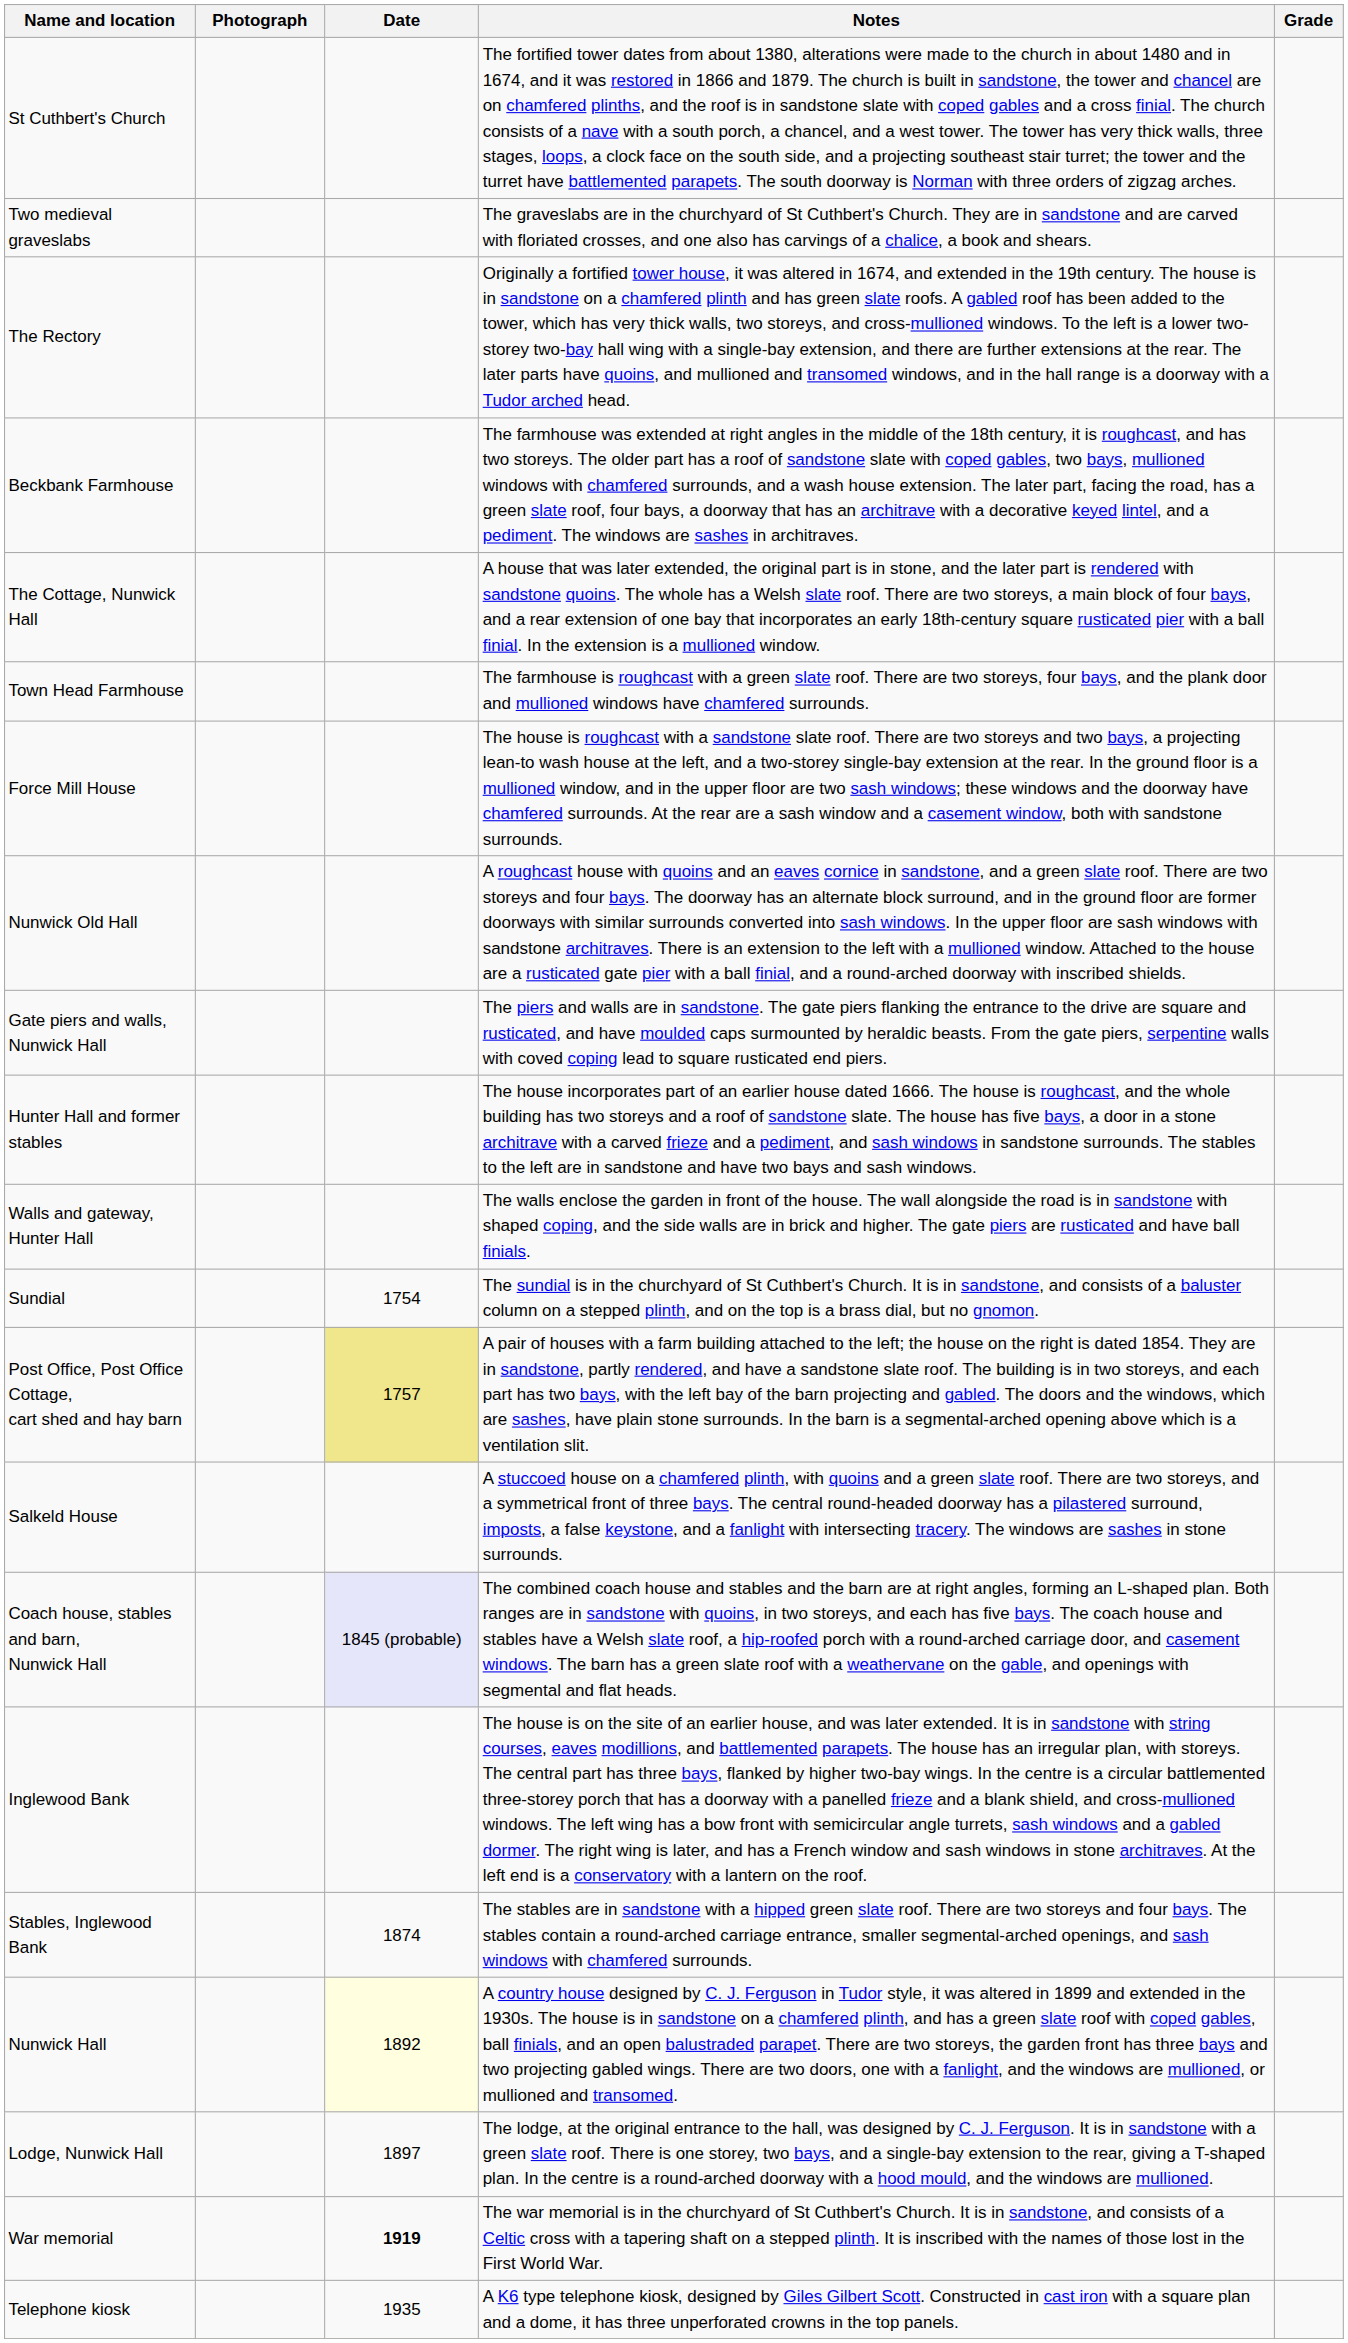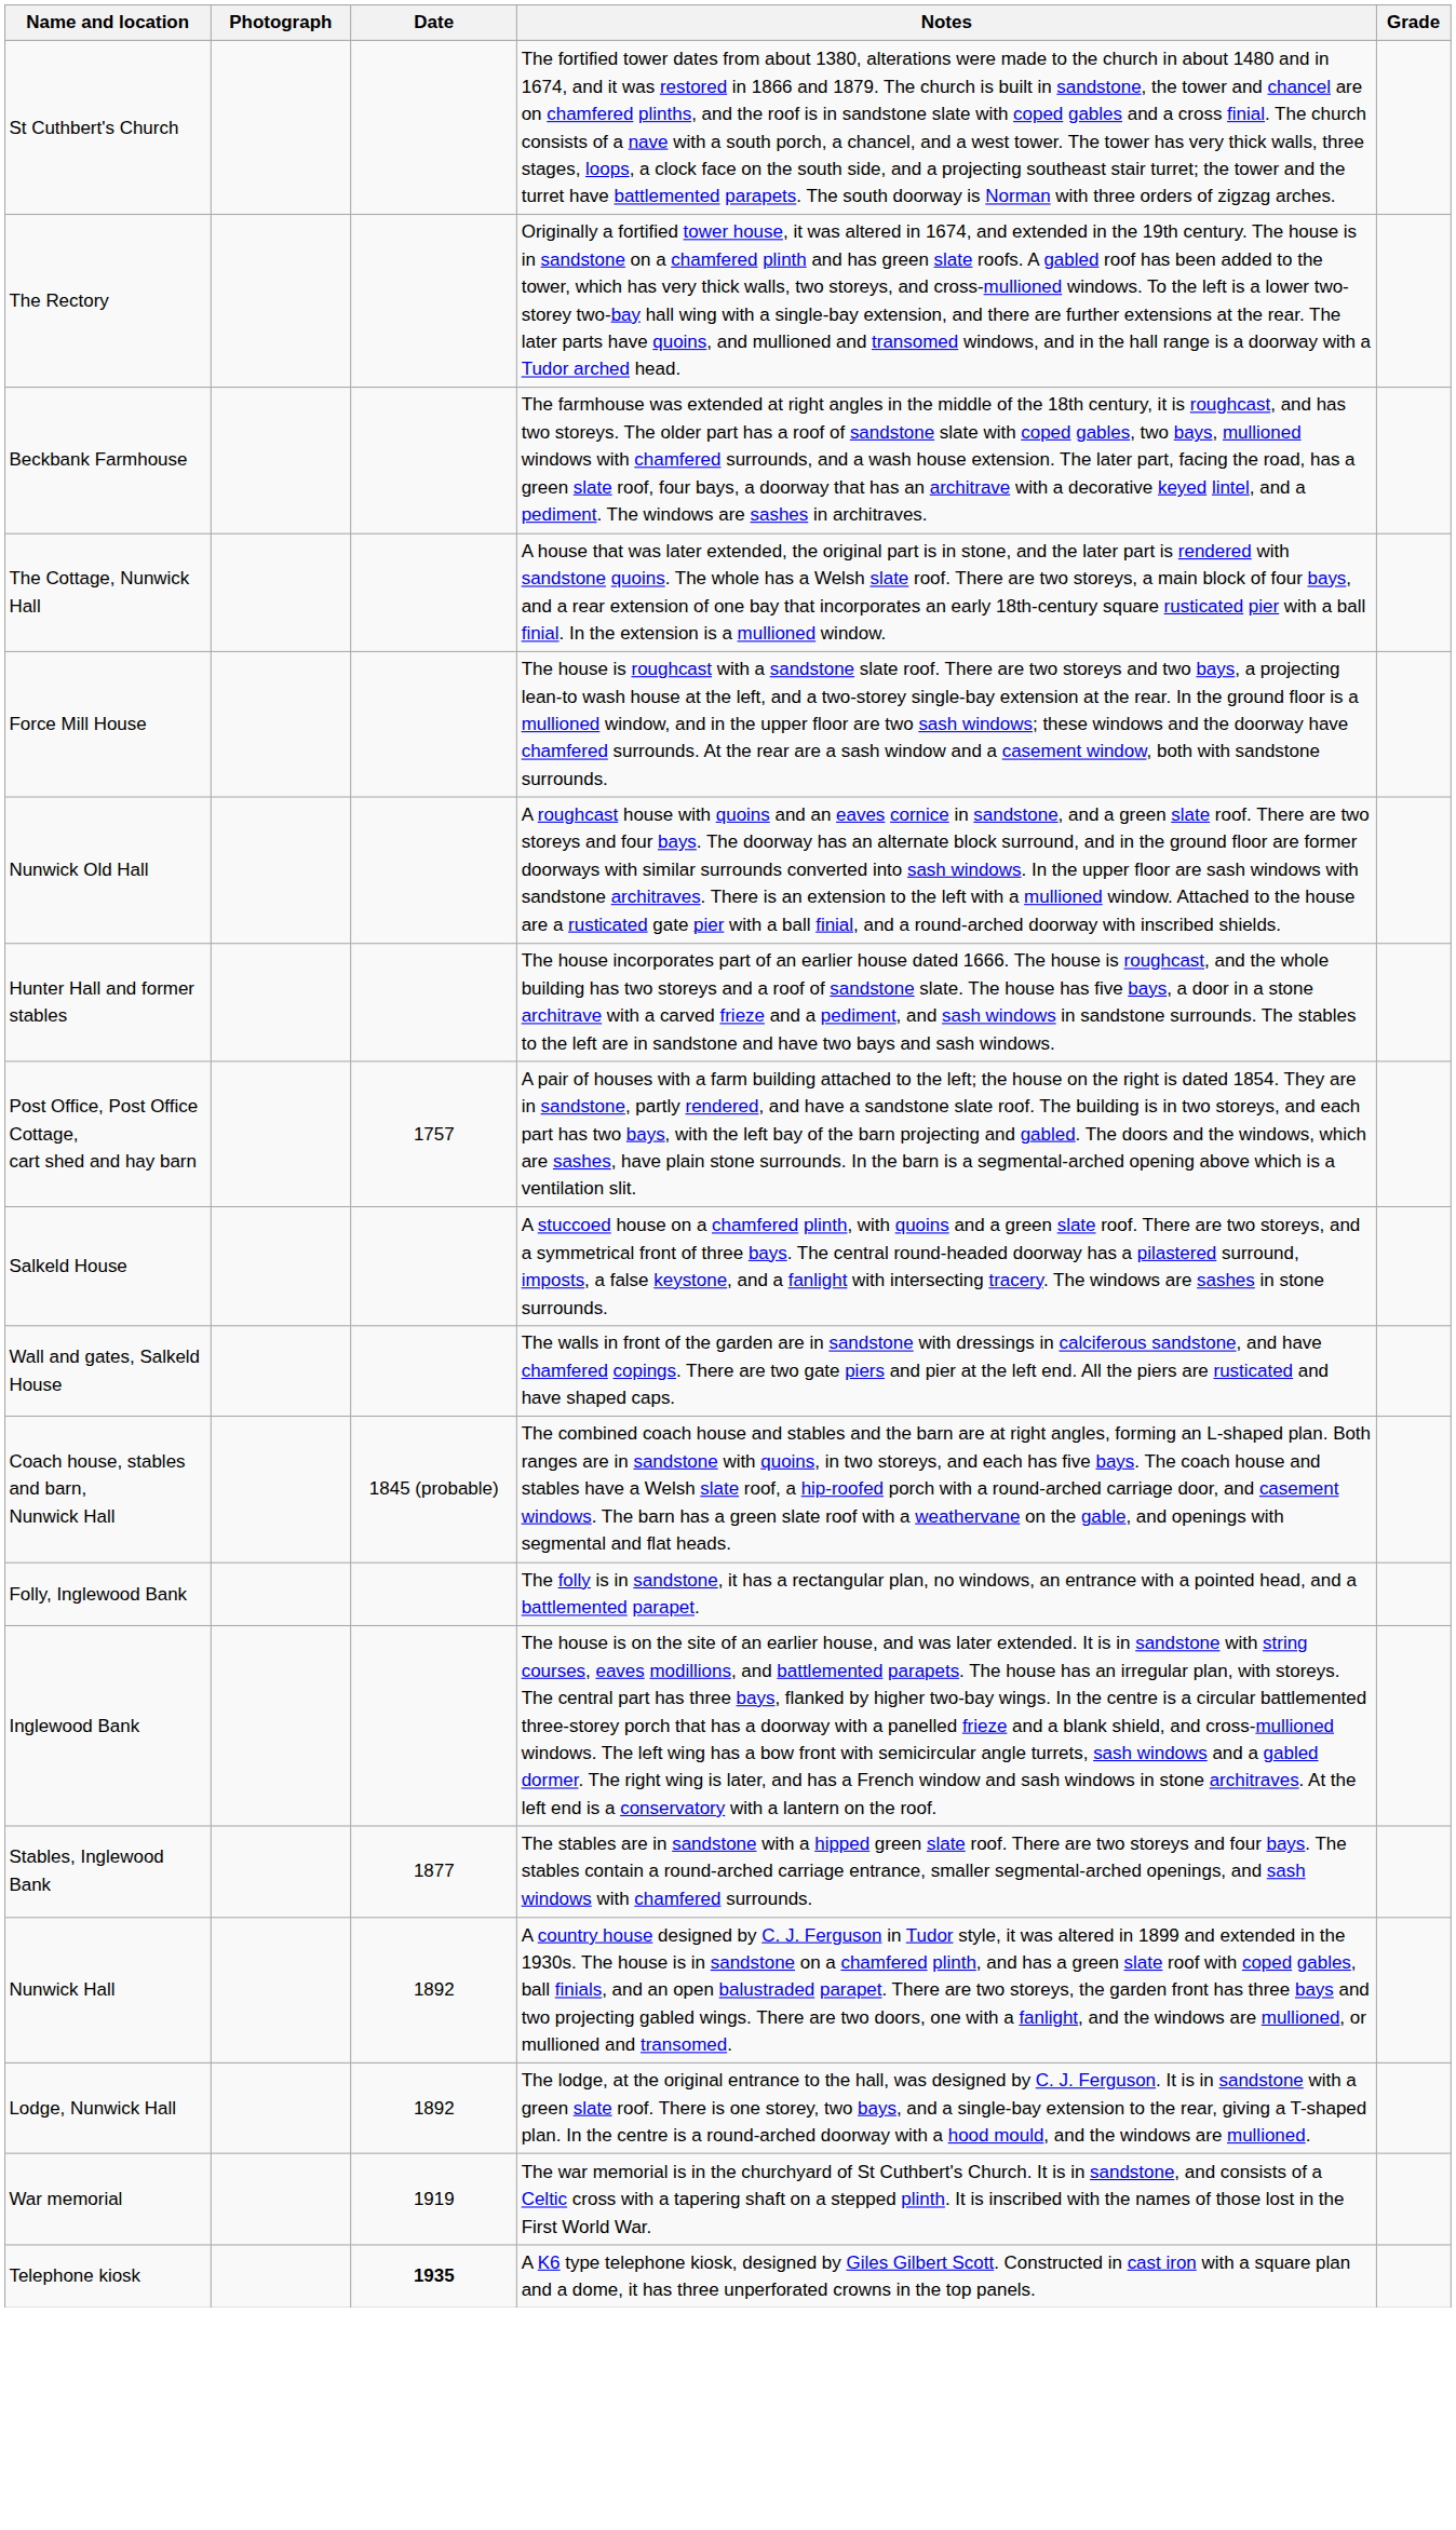- row: Two medieval graveslabs | The graveslabs are in the churchyard of St Cuthbert's Church. They are in sandstone and are carved with floriated crosses, and one also has carvings of a chalice, a book and shears.
- row: Town Head Farmhouse | The farmhouse is roughcast with a green slate roof. There are two storeys, four bays, and the plank door and mullioned windows have chamfered surrounds.
- row: Gate piers and walls, Nunwick Hall | The piers and walls are in sandstone. The gate piers flanking the entrance to the drive are square and rusticated, and have moulded caps surmounted by heraldic beasts. From the gate piers, serpentine walls with coved coping lead to square rusticated end piers.
- row: Walls and gateway, Hunter Hall | The walls enclose the garden in front of the house. The wall alongside the road is in sandstone with shaped coping, and the side walls are in brick and higher. The gate piers are rusticated and have ball finials.
- row: Sundial | 1754 | The sundial is in the churchyard of St Cuthbert's Church. It is in sandstone, and consists of a baluster column on a stepped plinth, and on the top is a brass dial, but no gnomon.
Post Office, Post Office Cottage, cart shed and hay barn | Date: khaki background -> no background
+ row: Wall and gates, Salkeld House | The walls in front of the garden are in sandstone with dressings in calciferous sandstone, and have chamfered copings. There are two gate piers and pier at the left end. All the piers are rusticated and have shaped caps.
Coach house, stables and barn, Nunwick Hall | Date: lavender background -> no background
+ row: Folly, Inglewood Bank | The folly is in sandstone, it has a rectangular plan, no windows, an entrance with a pointed head, and a battlemented parapet.
Stables, Inglewood Bank | Date: 1874 -> 1877
Nunwick Hall | Date: lightyellow background -> no background
Lodge, Nunwick Hall | Date: 1897 -> 1892
War memorial | Date: bold -> normal
Telephone kiosk | Date: normal -> bold
